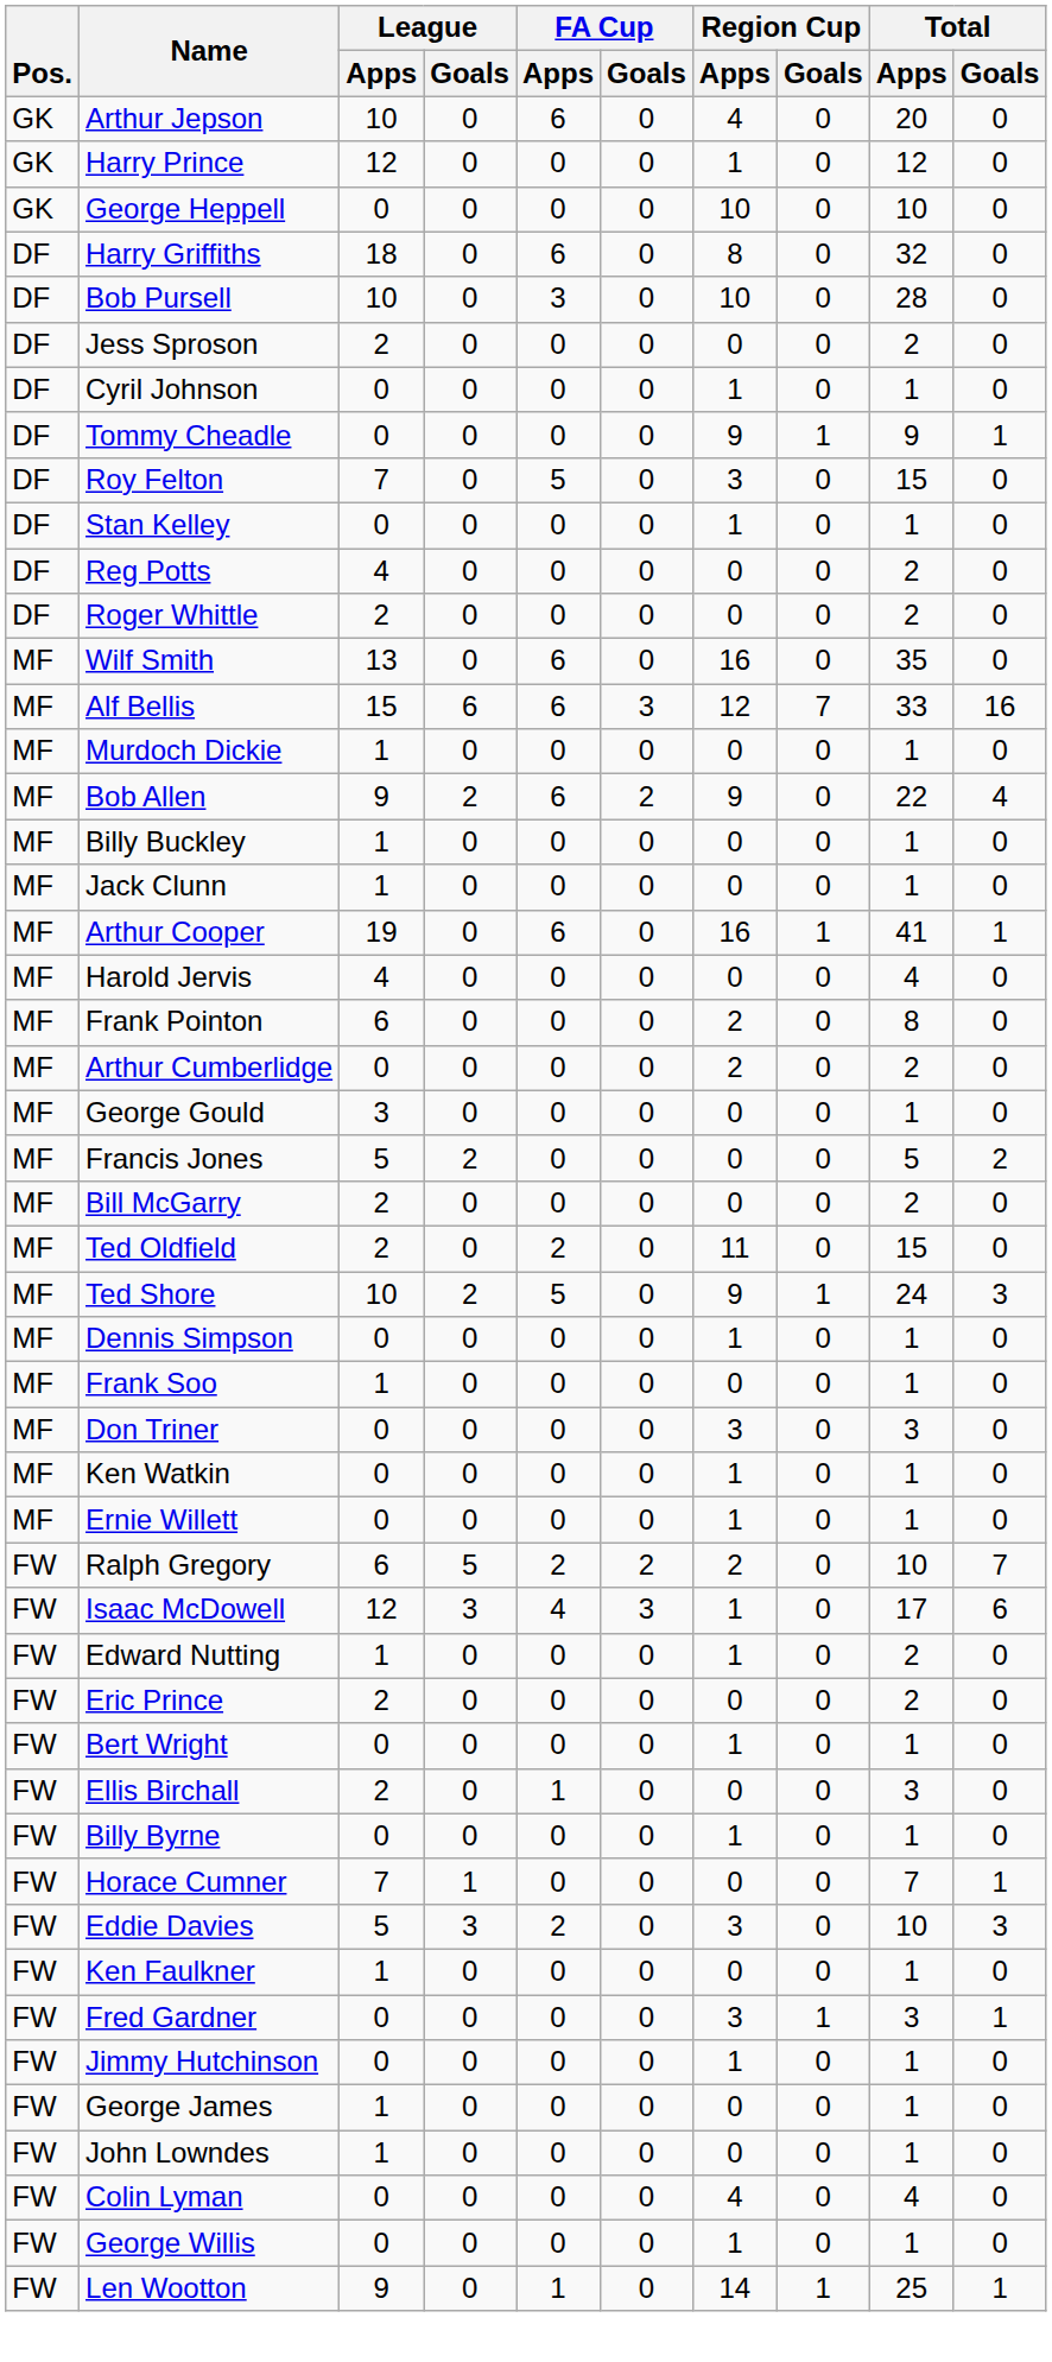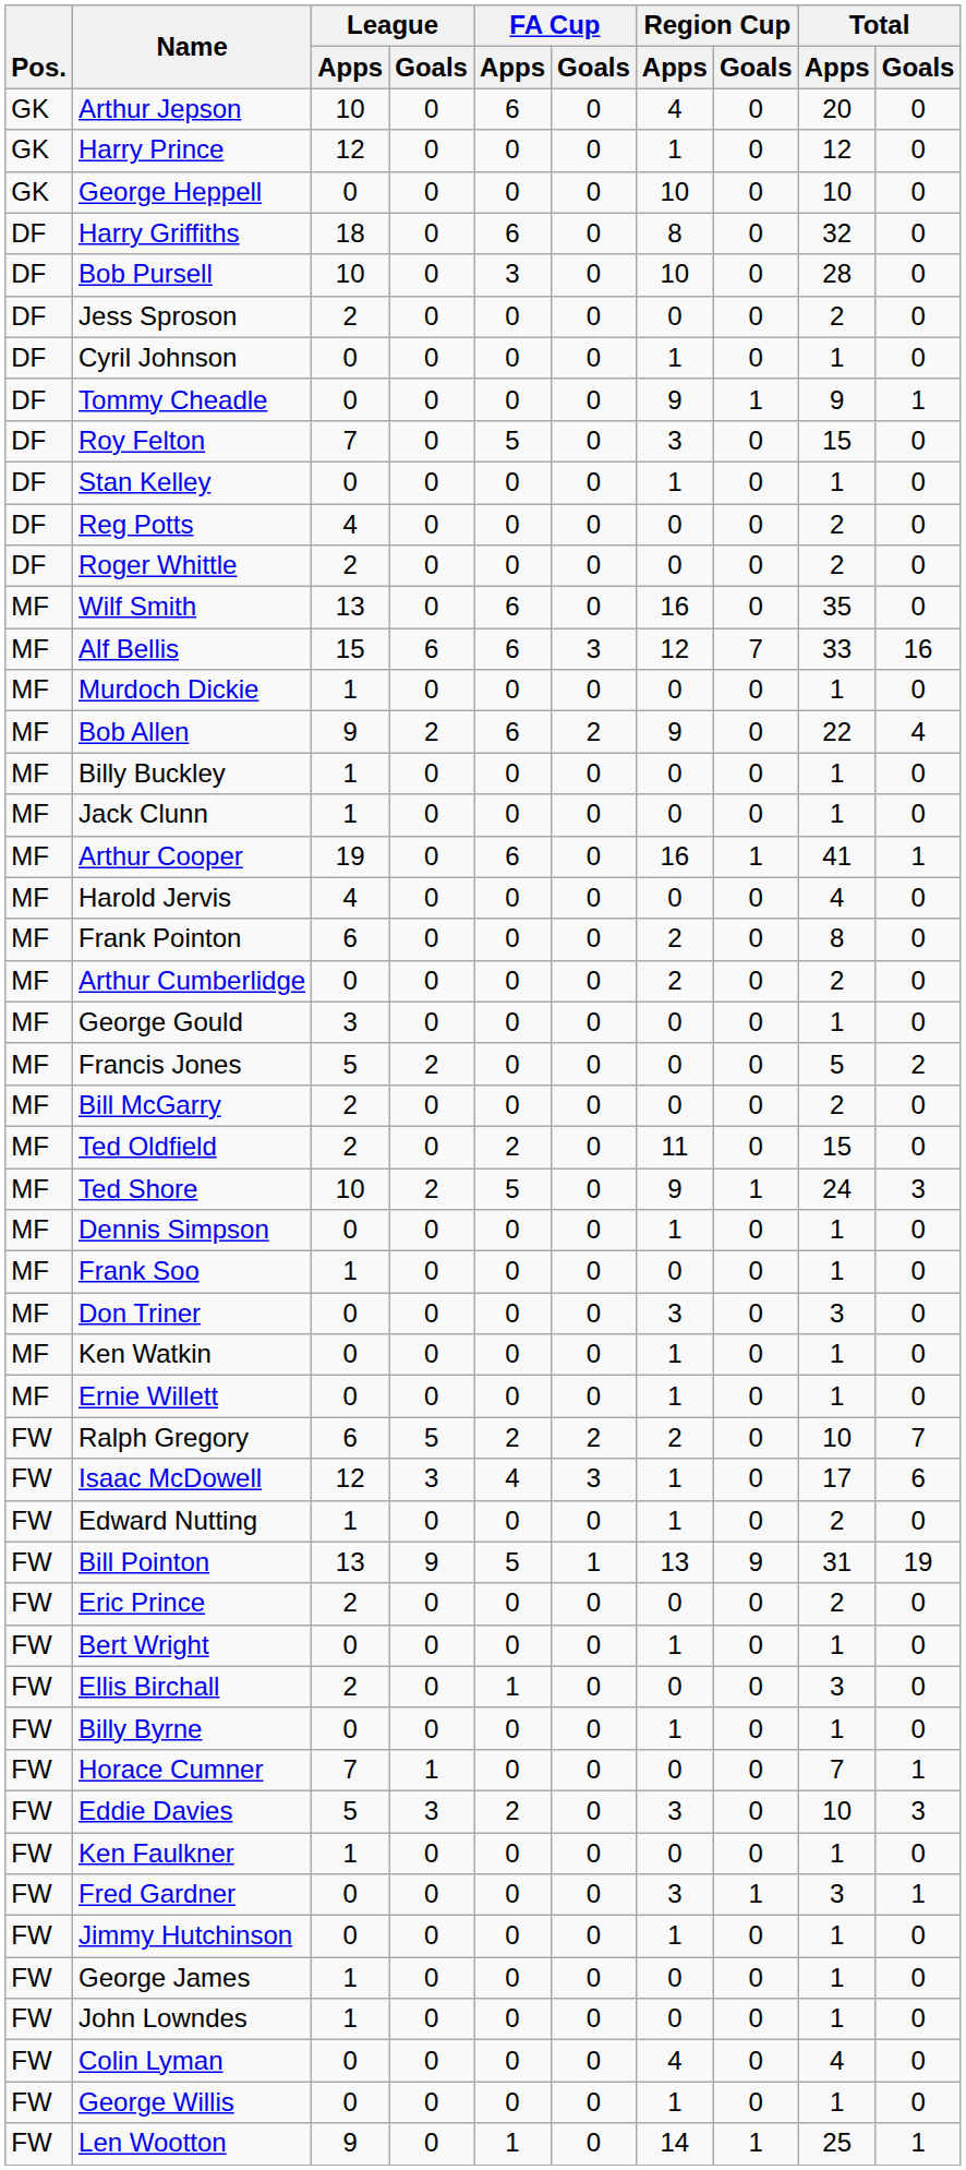+ row: FW | Bill Pointon | 13 | 9 | 5 | 1 | 13 | 9 | 31 | 19
